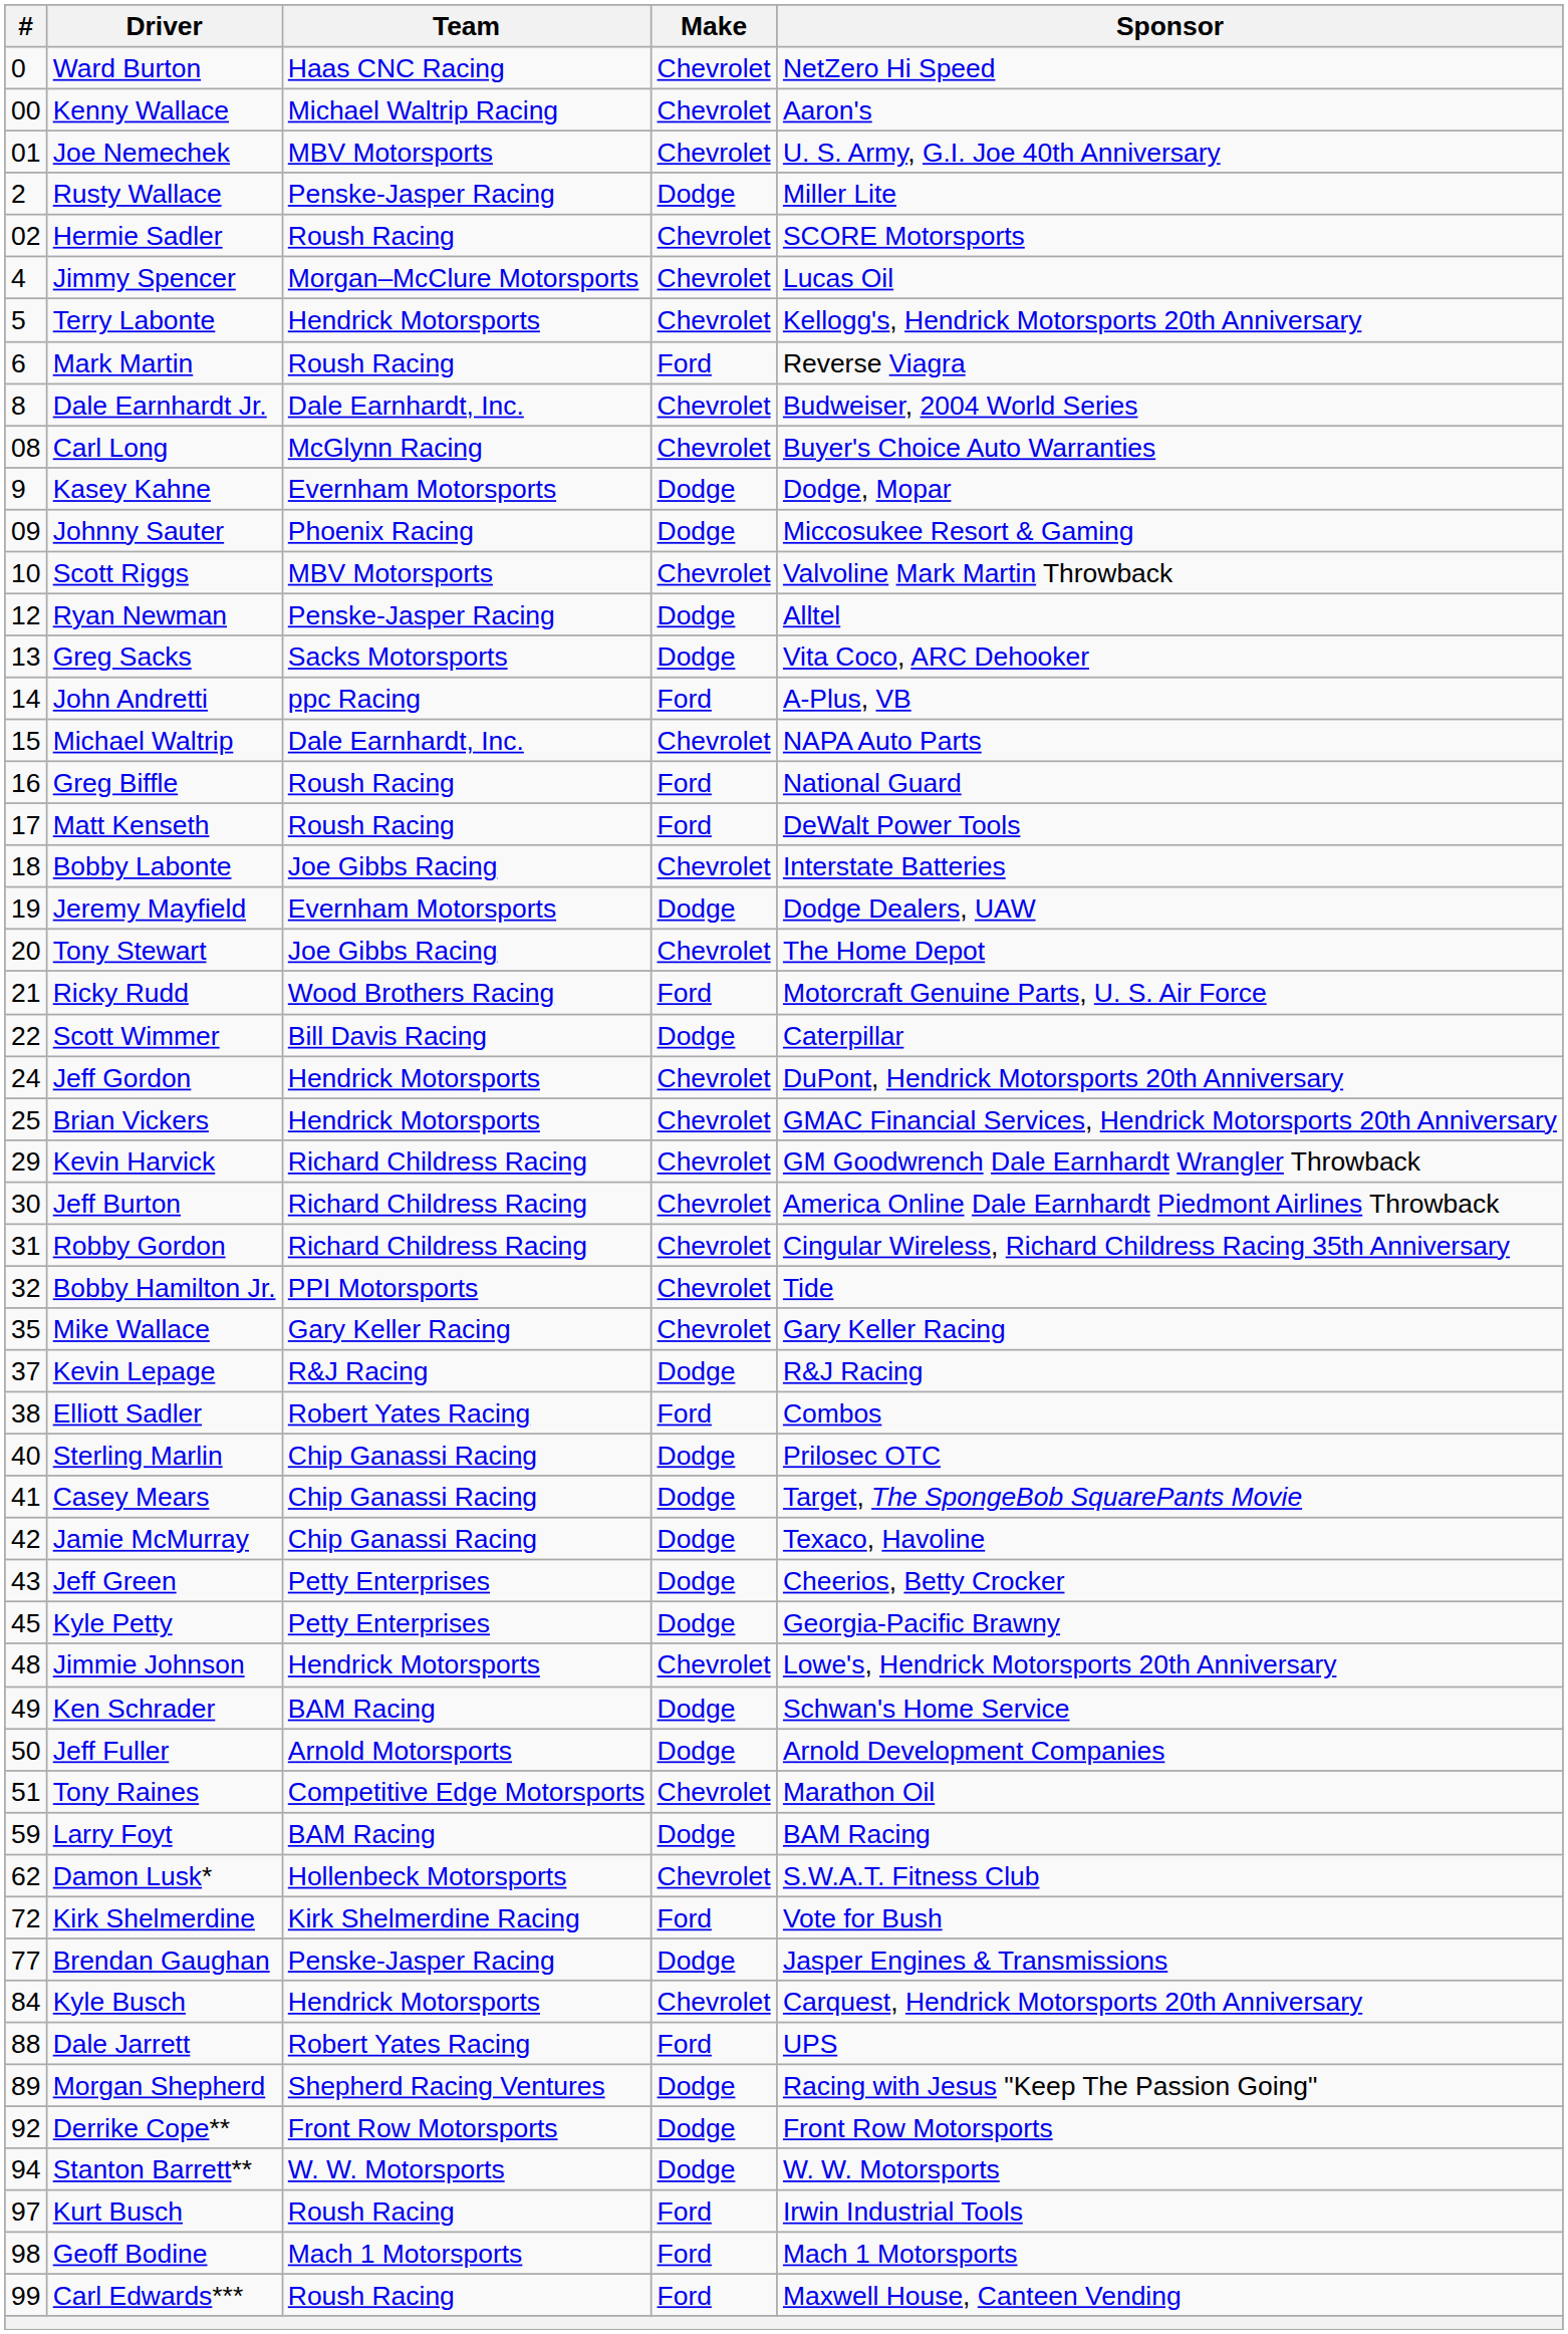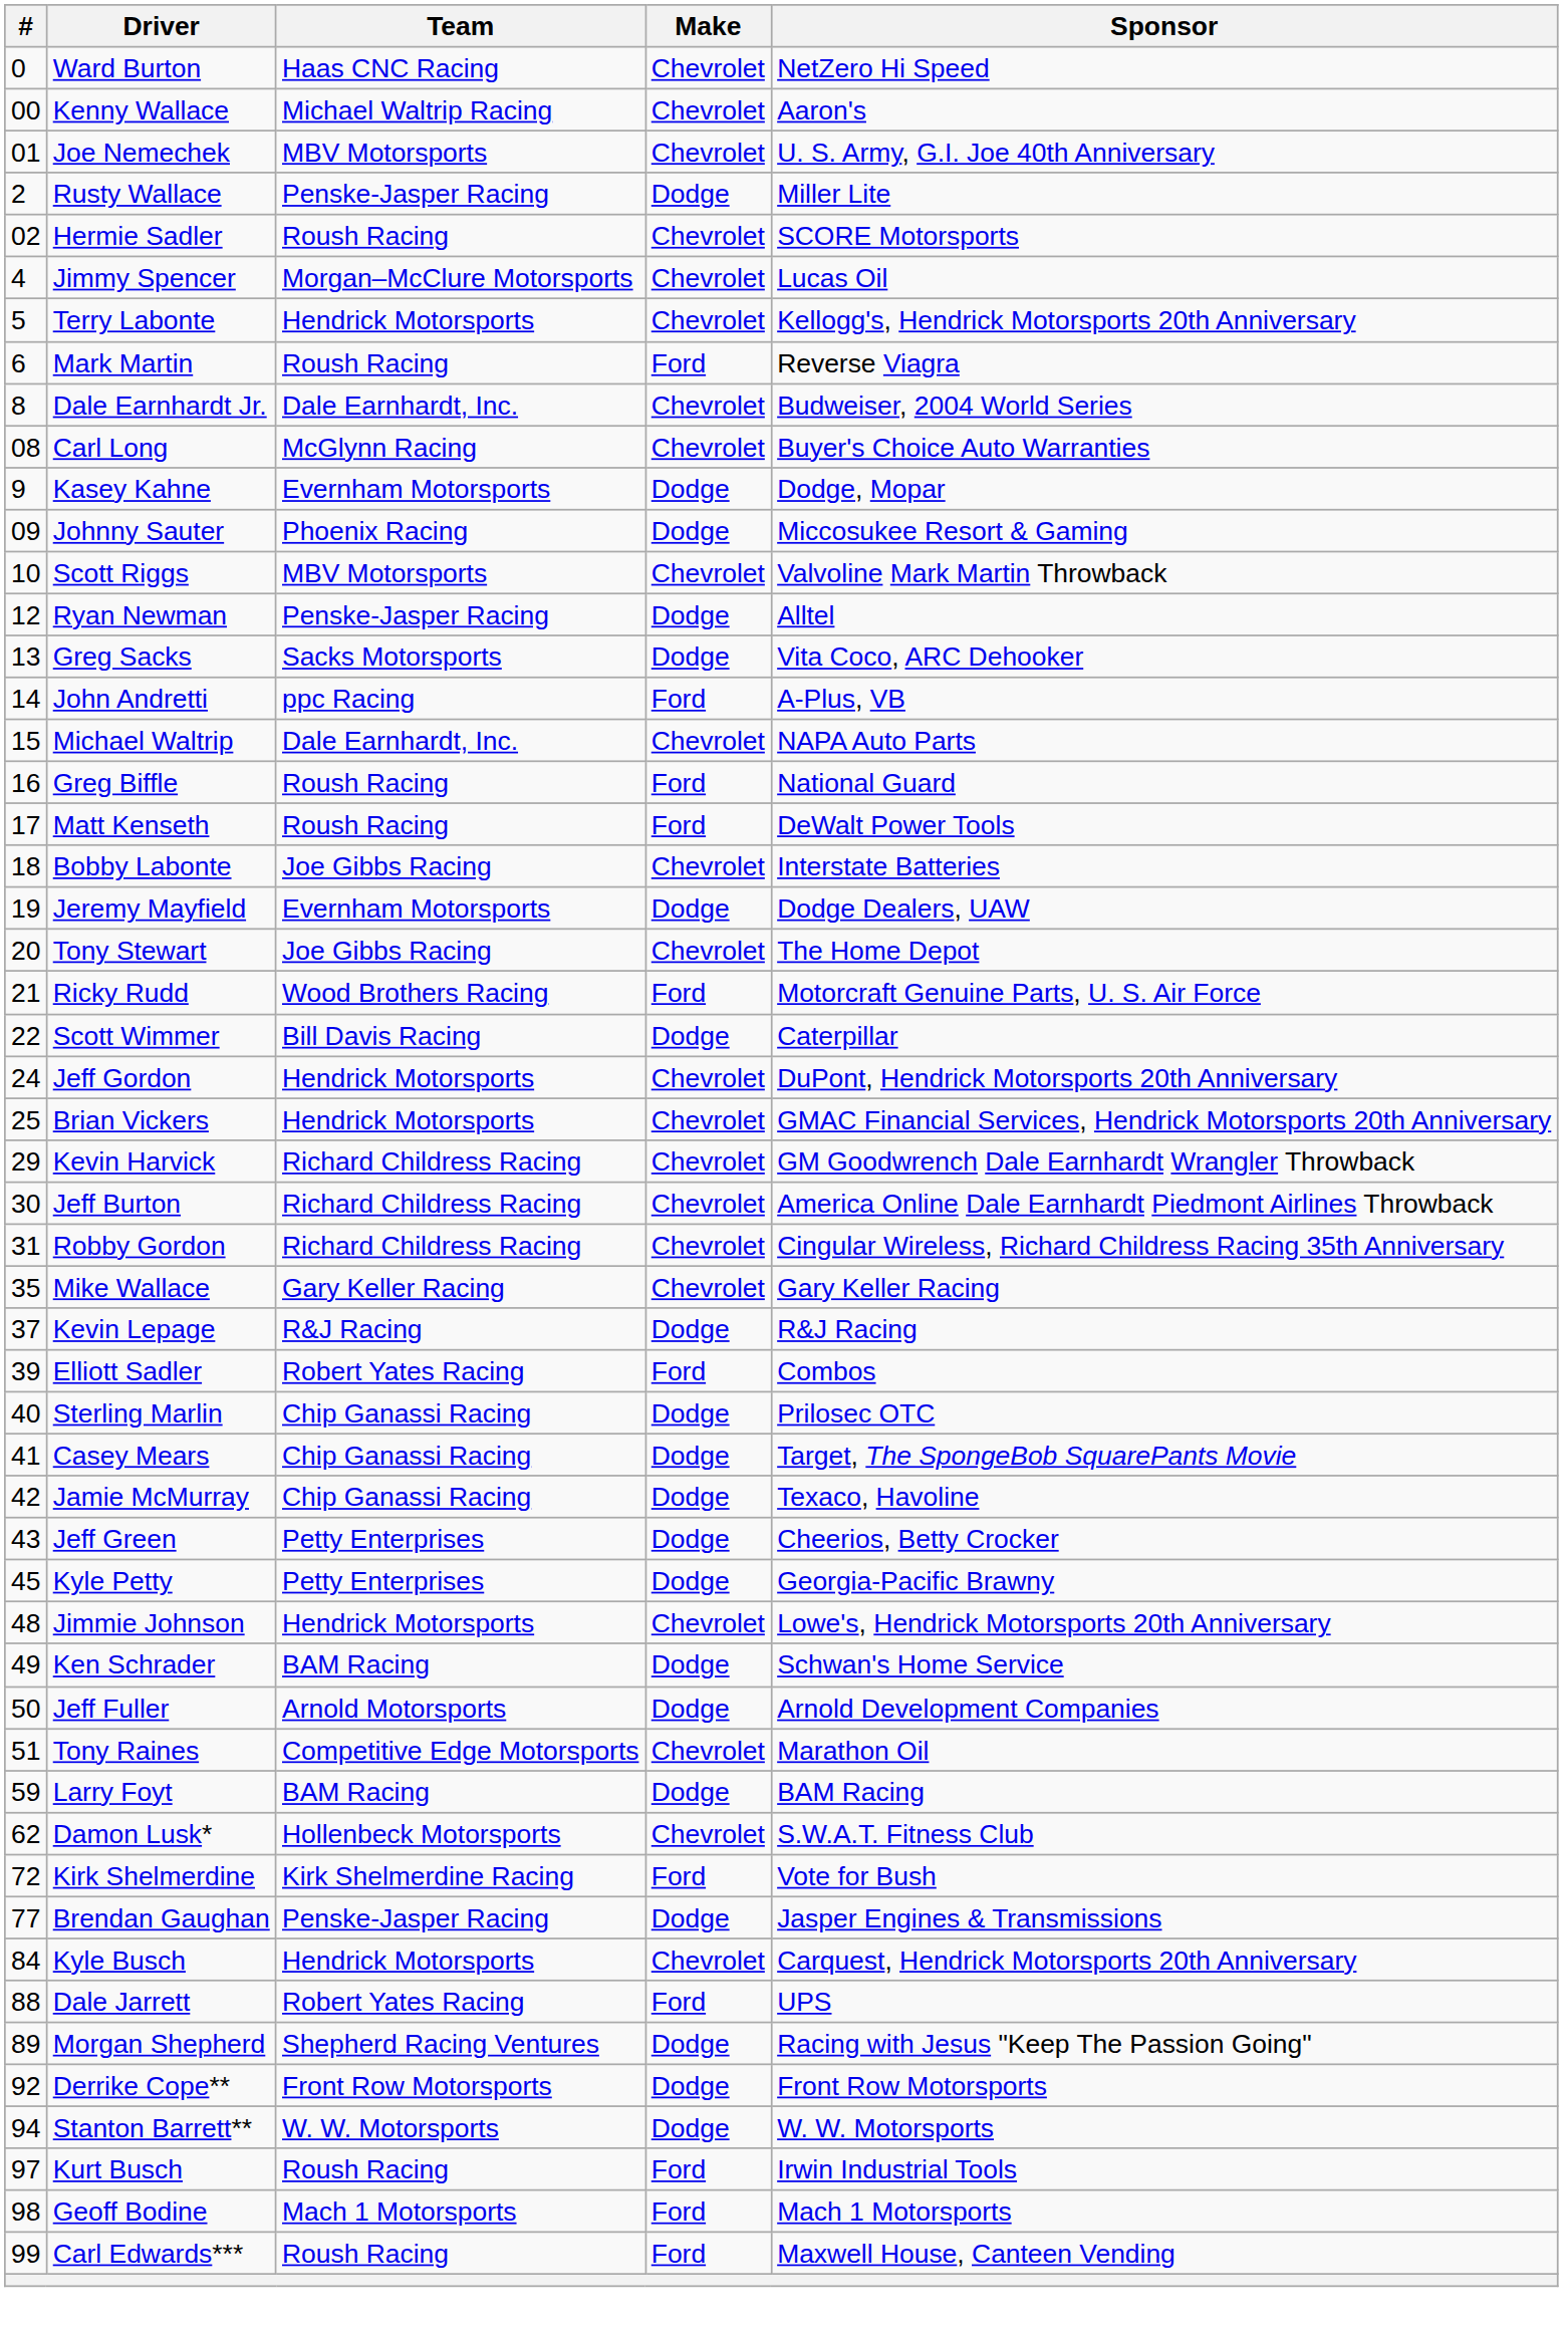- row: 32 | Bobby Hamilton Jr. | PPI Motorsports | Chevrolet | Tide
Elliott Sadler | #: 38 -> 39
